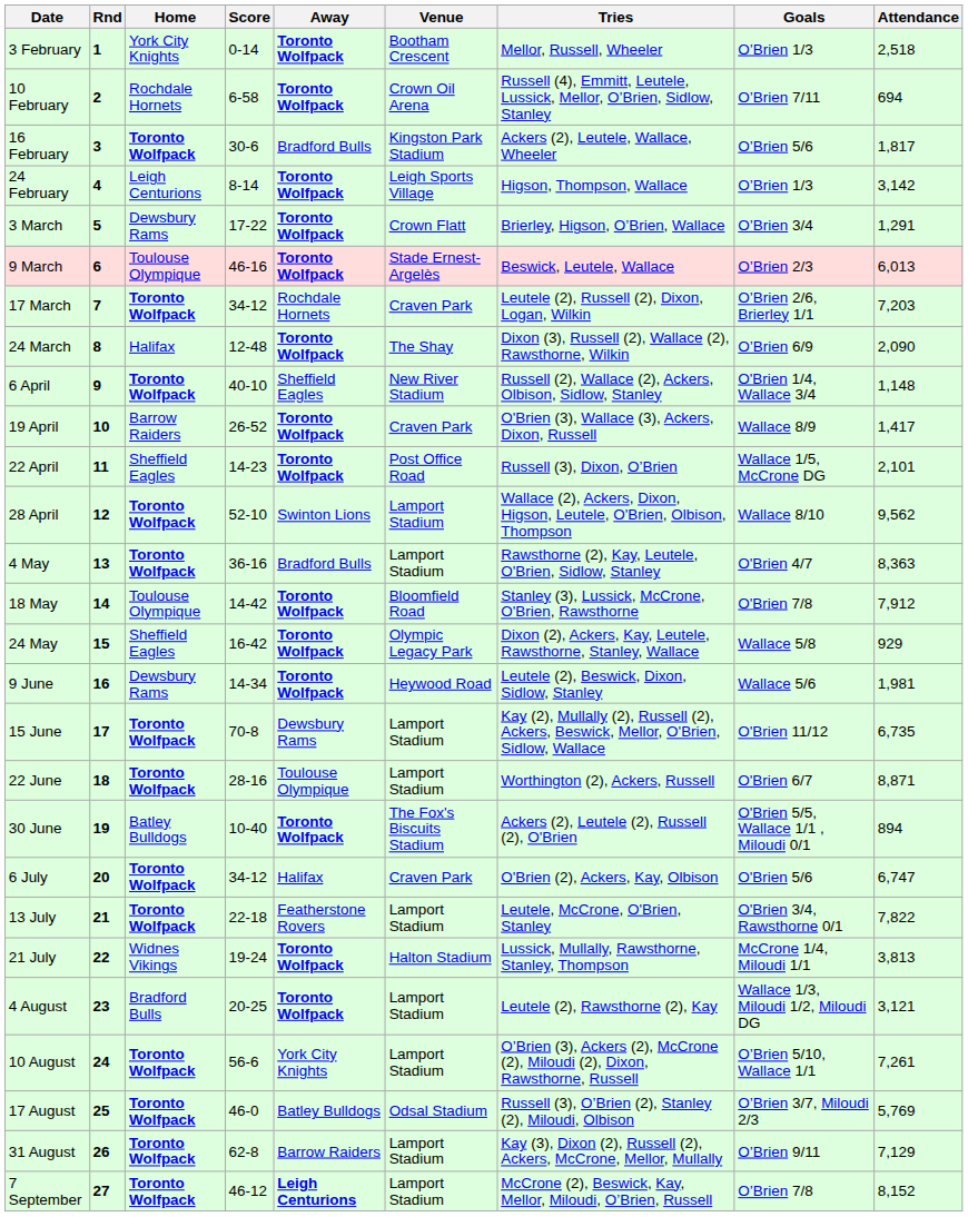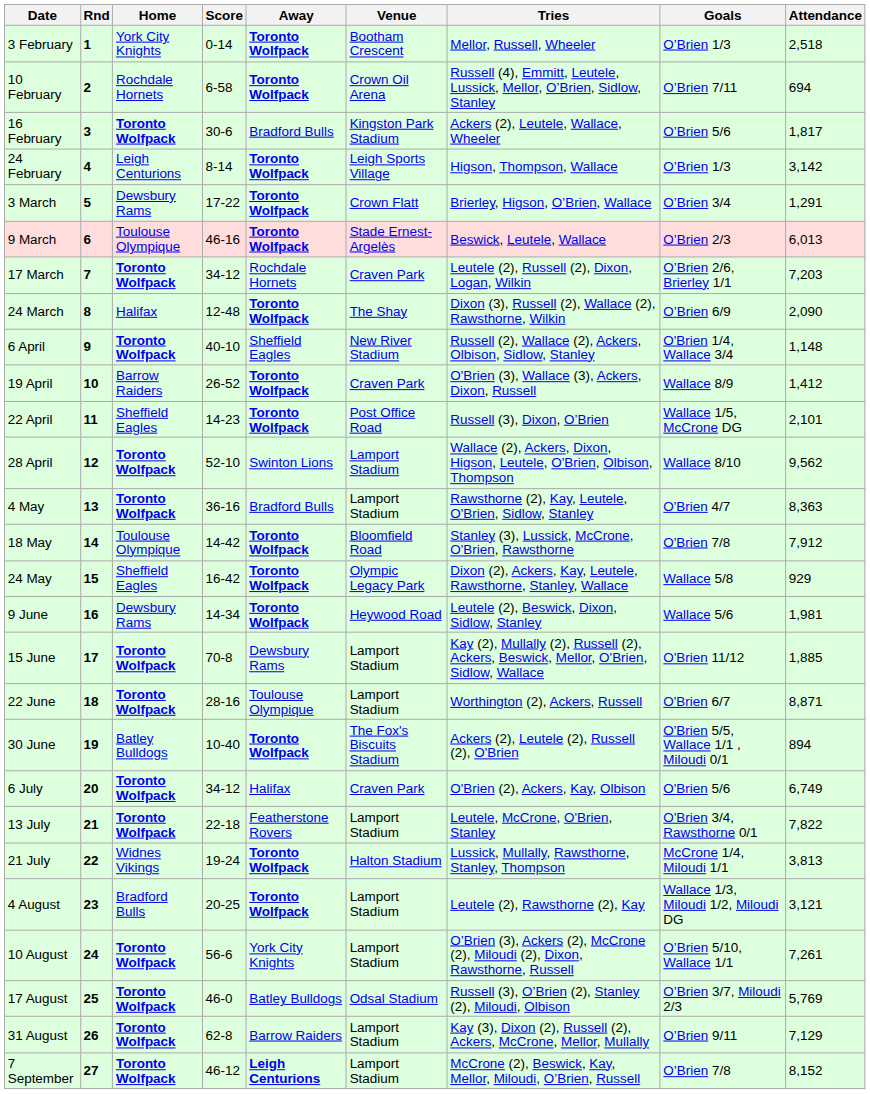19 April | Attendance: 1,417 -> 1,412
15 June | Attendance: 6,735 -> 1,885
6 July | Attendance: 6,747 -> 6,749
